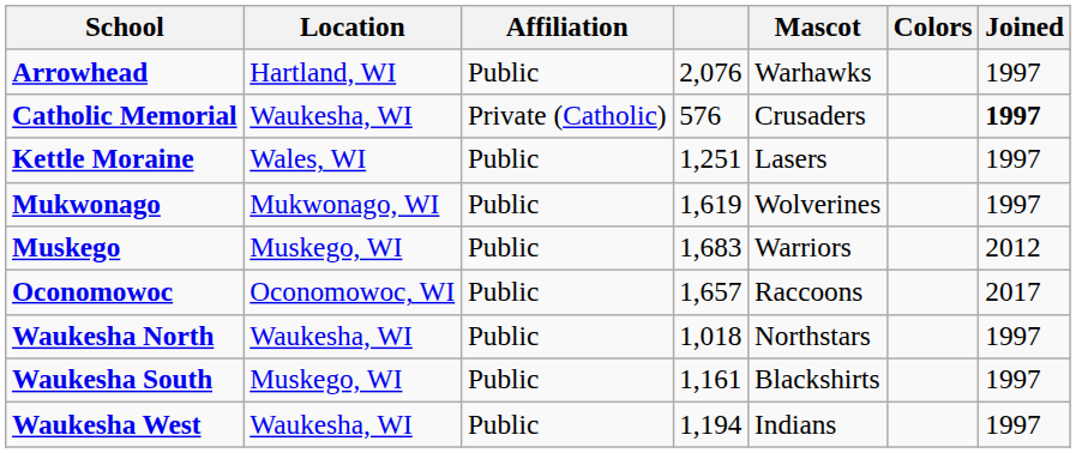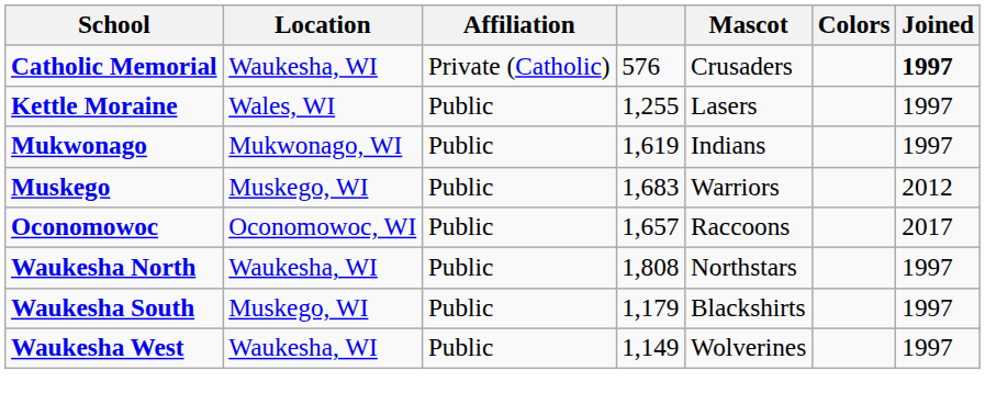- row: Arrowhead | Hartland, WI | Public | 2,076 | Warhawks | 1997
Kettle Moraine | column 4: 1,251 -> 1,255
Mukwonago | Mascot: Wolverines -> Indians
Waukesha North | column 4: 1,018 -> 1,808
Waukesha South | column 4: 1,161 -> 1,179
Waukesha West | column 4: 1,194 -> 1,149
Waukesha West | Mascot: Indians -> Wolverines
